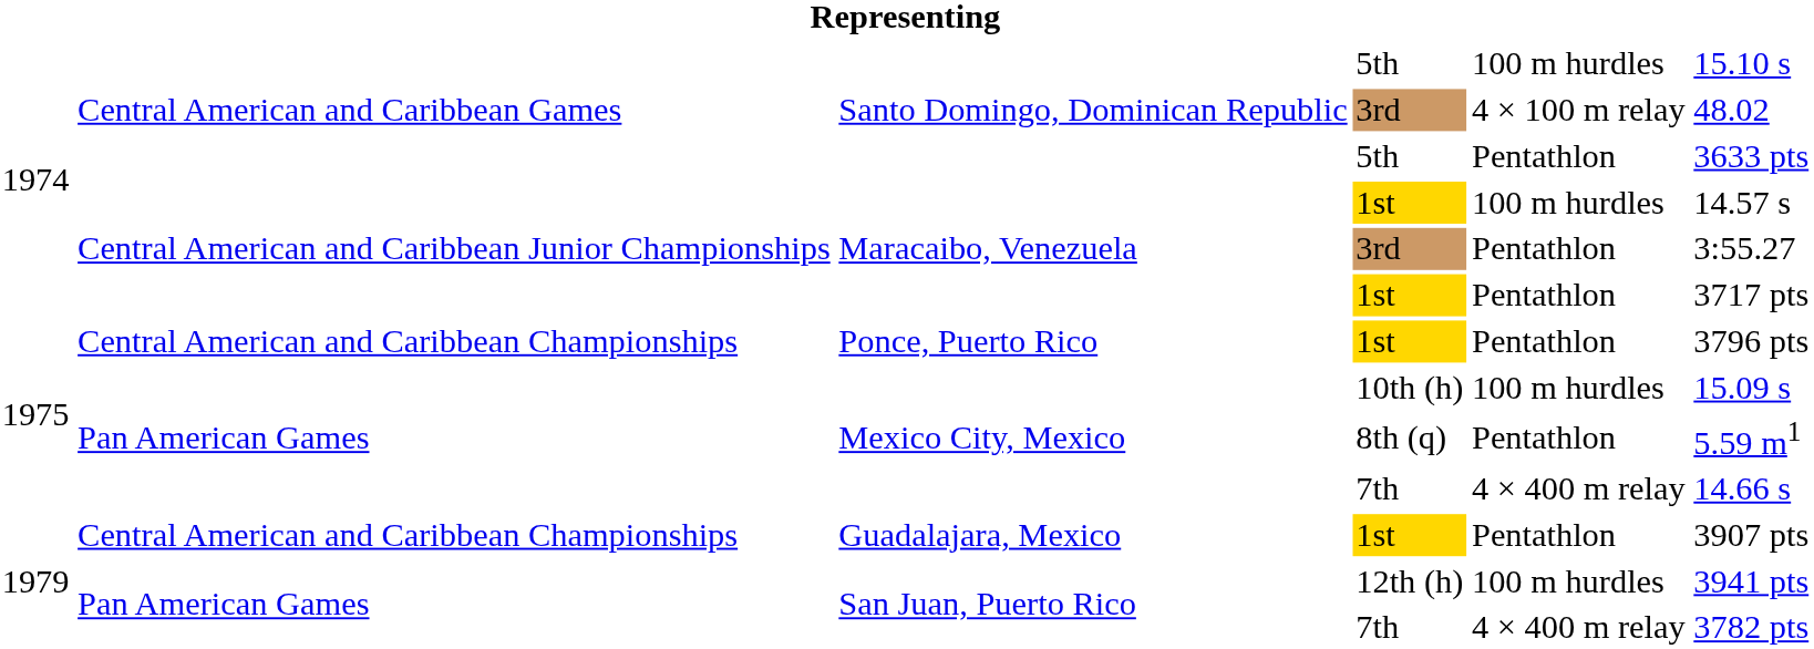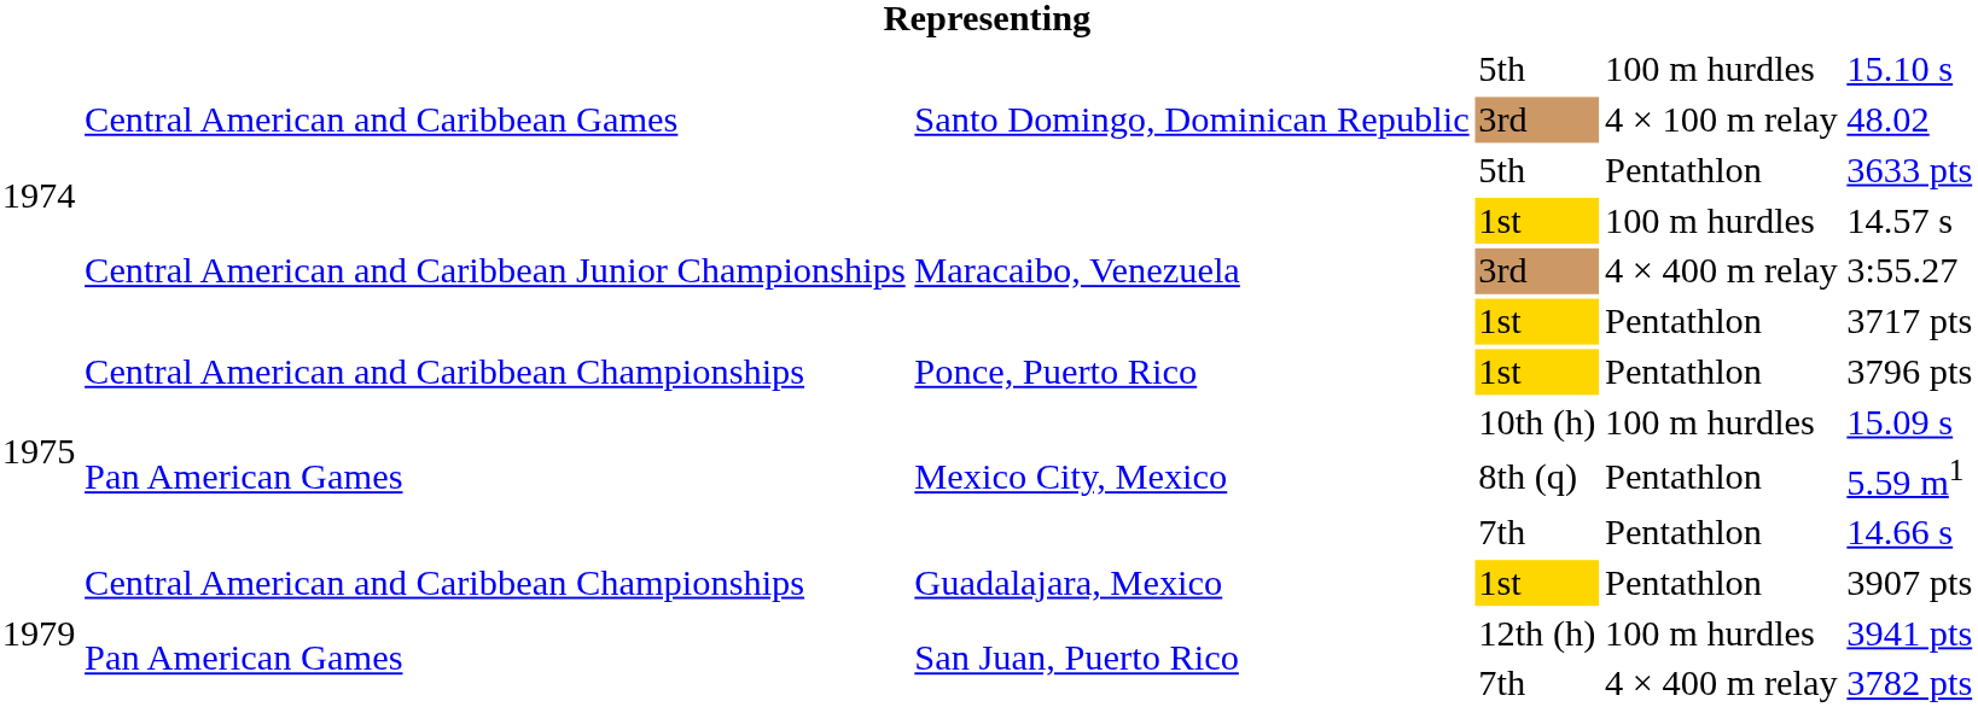Maracaibo, Venezuela / 3rd | column 5: Pentathlon -> 4 × 400 m relay
Mexico City, Mexico / 7th | column 5: 4 × 400 m relay -> Pentathlon
